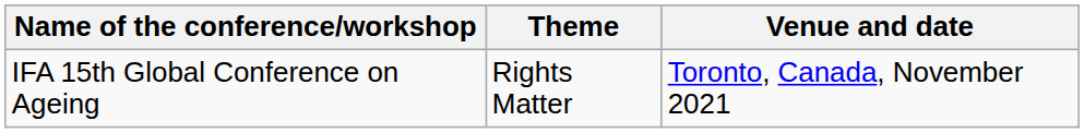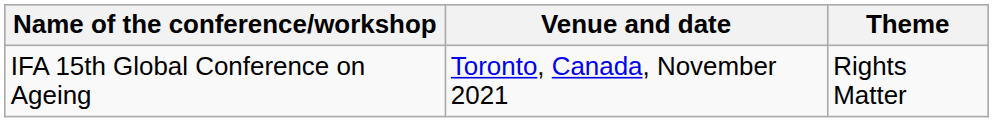columns swapped: Venue and date <-> Theme
